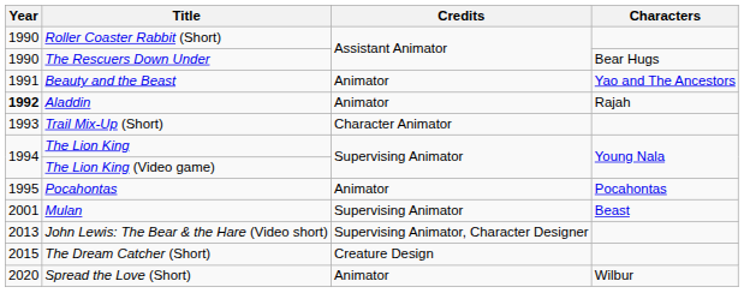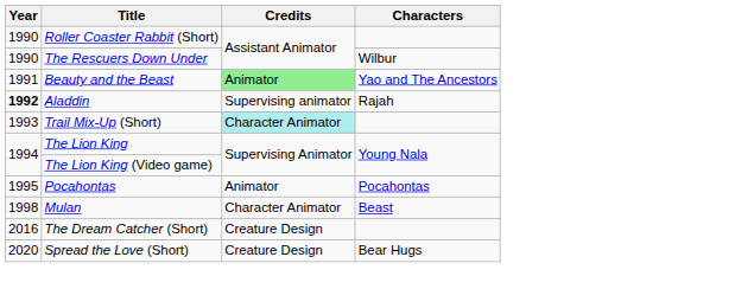The Rescuers Down Under | Characters: Bear Hugs -> Wilbur
Beauty and the Beast | Credits: no background -> lightgreen background
Aladdin | Credits: Animator -> Supervising animator
Trail Mix-Up (Short) | Credits: no background -> paleturquoise background
Mulan | Year: 2001 -> 1998
Mulan | Credits: Supervising Animator -> Character Animator
- row: 2013 | John Lewis: The Bear & the Hare (Video short) | Supervising Animator, Character Designer
The Dream Catcher (Short) | Year: 2015 -> 2016
Spread the Love (Short) | Credits: Animator -> Creature Design
Spread the Love (Short) | Characters: Wilbur -> Bear Hugs
